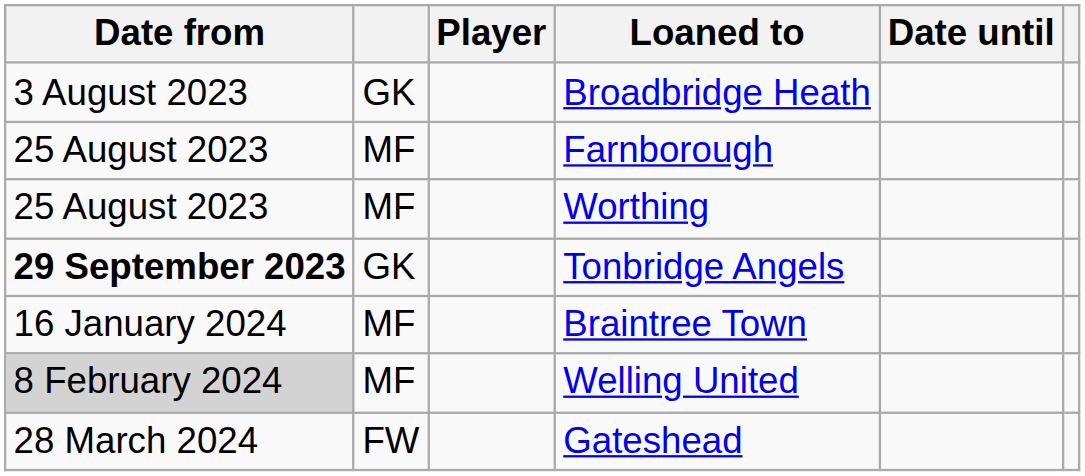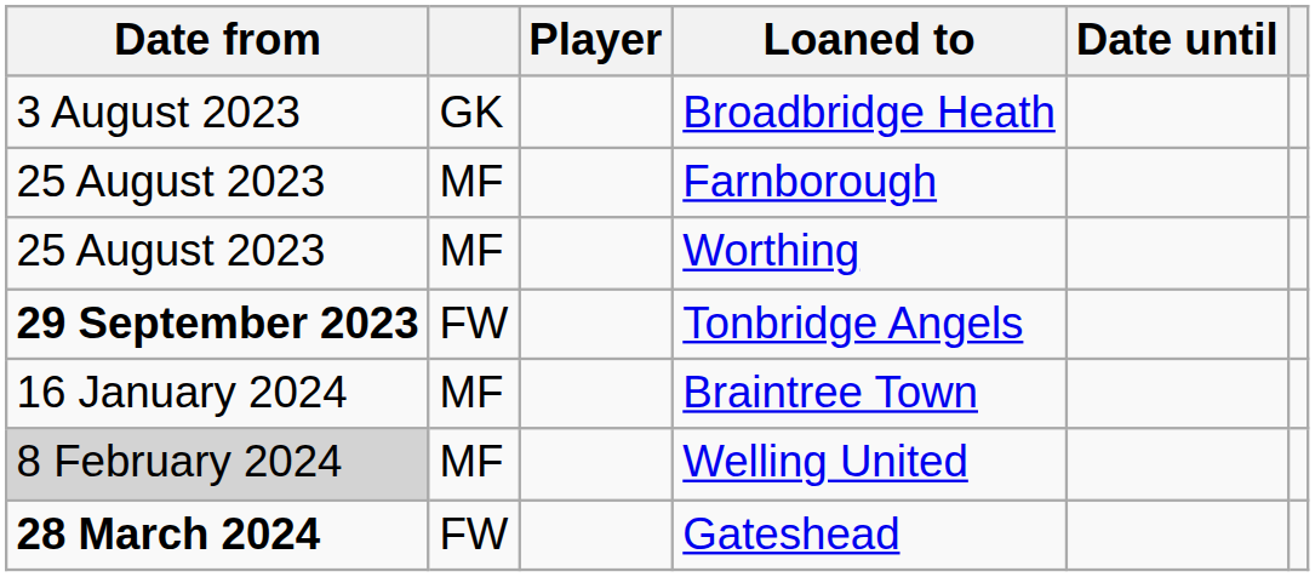Tonbridge Angels | column 2: GK -> FW
Gateshead | Date from: normal -> bold
